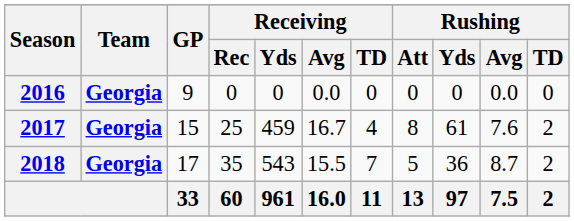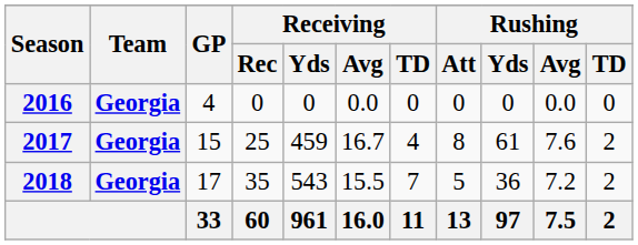2016 | GP: 9 -> 4
2018 | Rushing / Avg: 8.7 -> 7.2
